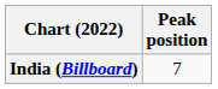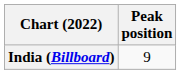India (Billboard) | Peak position: 7 -> 9
